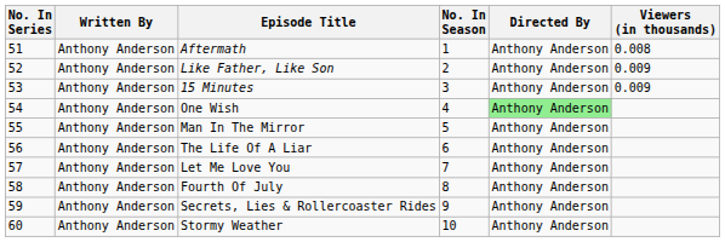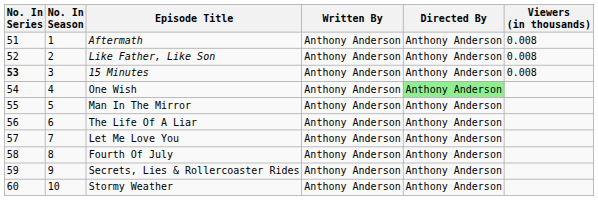columns swapped: No. In Season <-> Written By
Like Father, Like Son | Viewers (in thousands): 0.009 -> 0.008
15 Minutes | No. In Series: normal -> bold
15 Minutes | Viewers (in thousands): 0.009 -> 0.008
